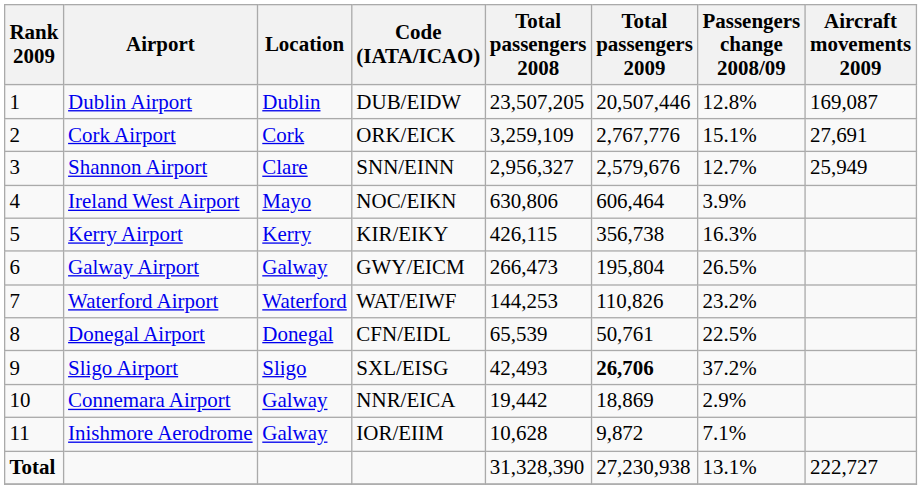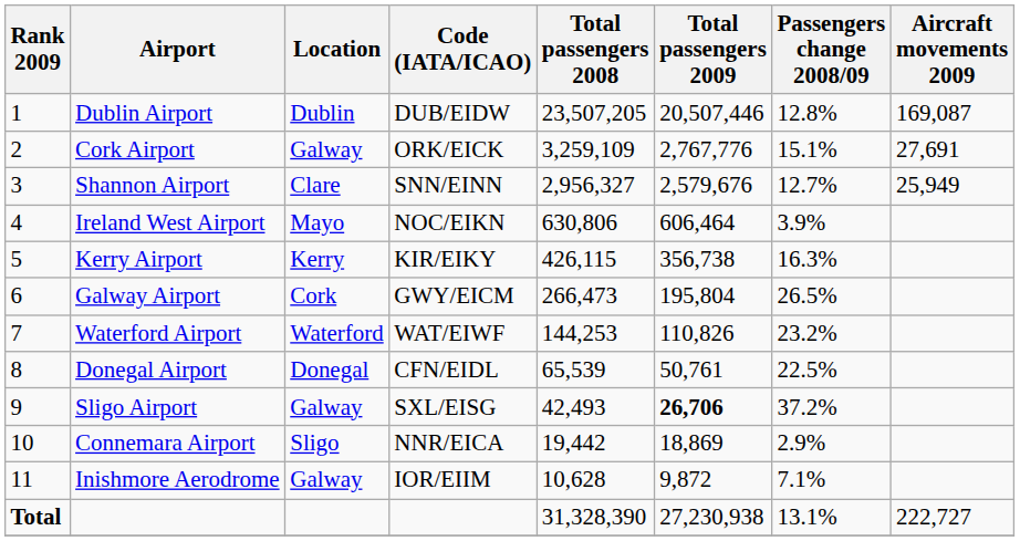Cork Airport | Location: Cork -> Galway
Galway Airport | Location: Galway -> Cork
Sligo Airport | Location: Sligo -> Galway
Connemara Airport | Location: Galway -> Sligo
